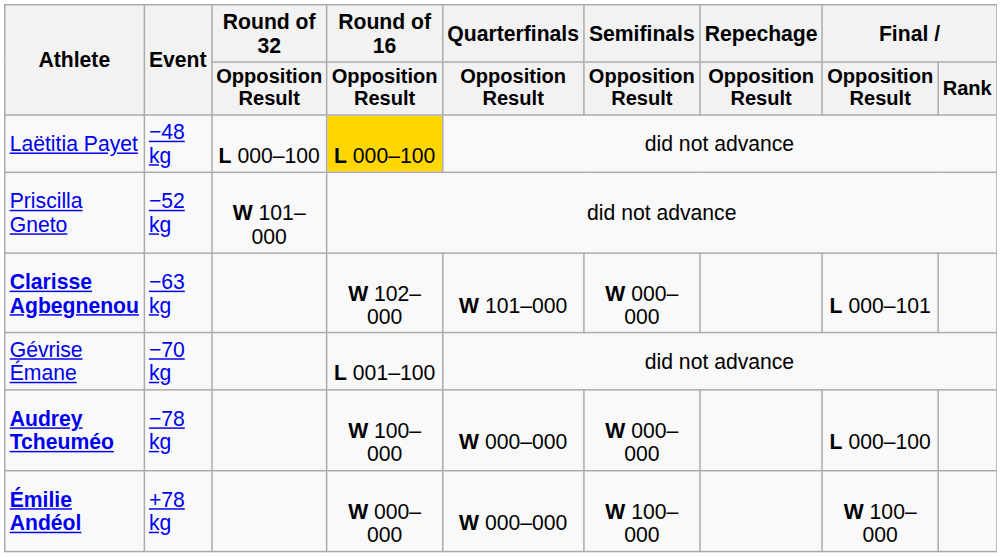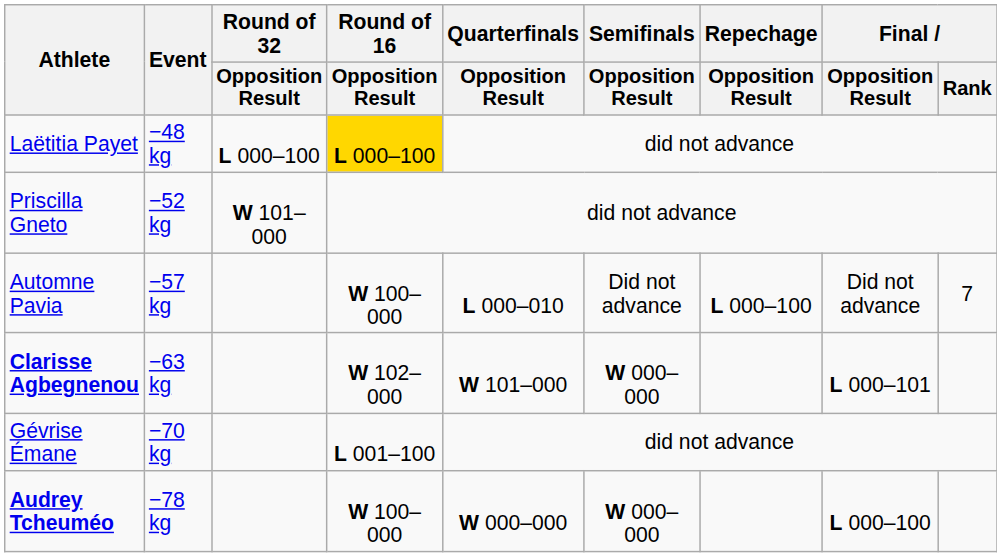+ row: Automne Pavia | −57 kg | W 100–000 | L 000–010 | Did not advance | L 000–100 | Did not advance | 7
- row: Émilie Andéol | +78 kg | W 000–000 | W 000–000 | W 100–000 | W 100–000
